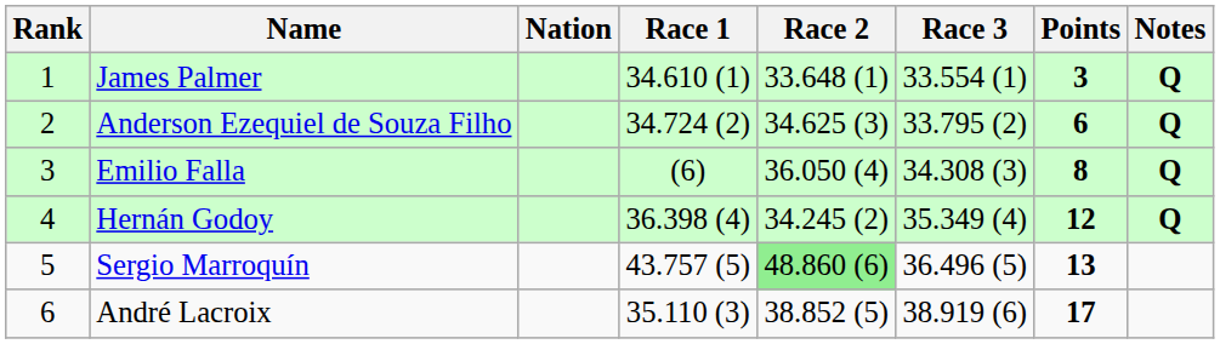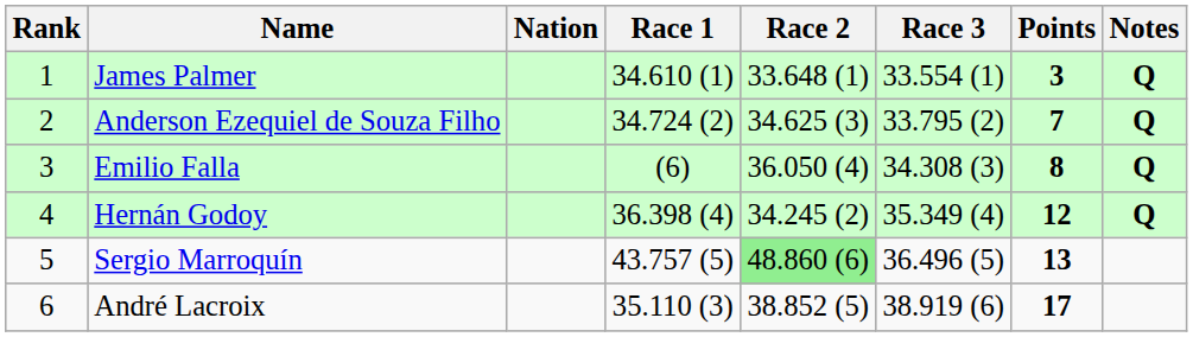Anderson Ezequiel de Souza Filho | Points: 6 -> 7
